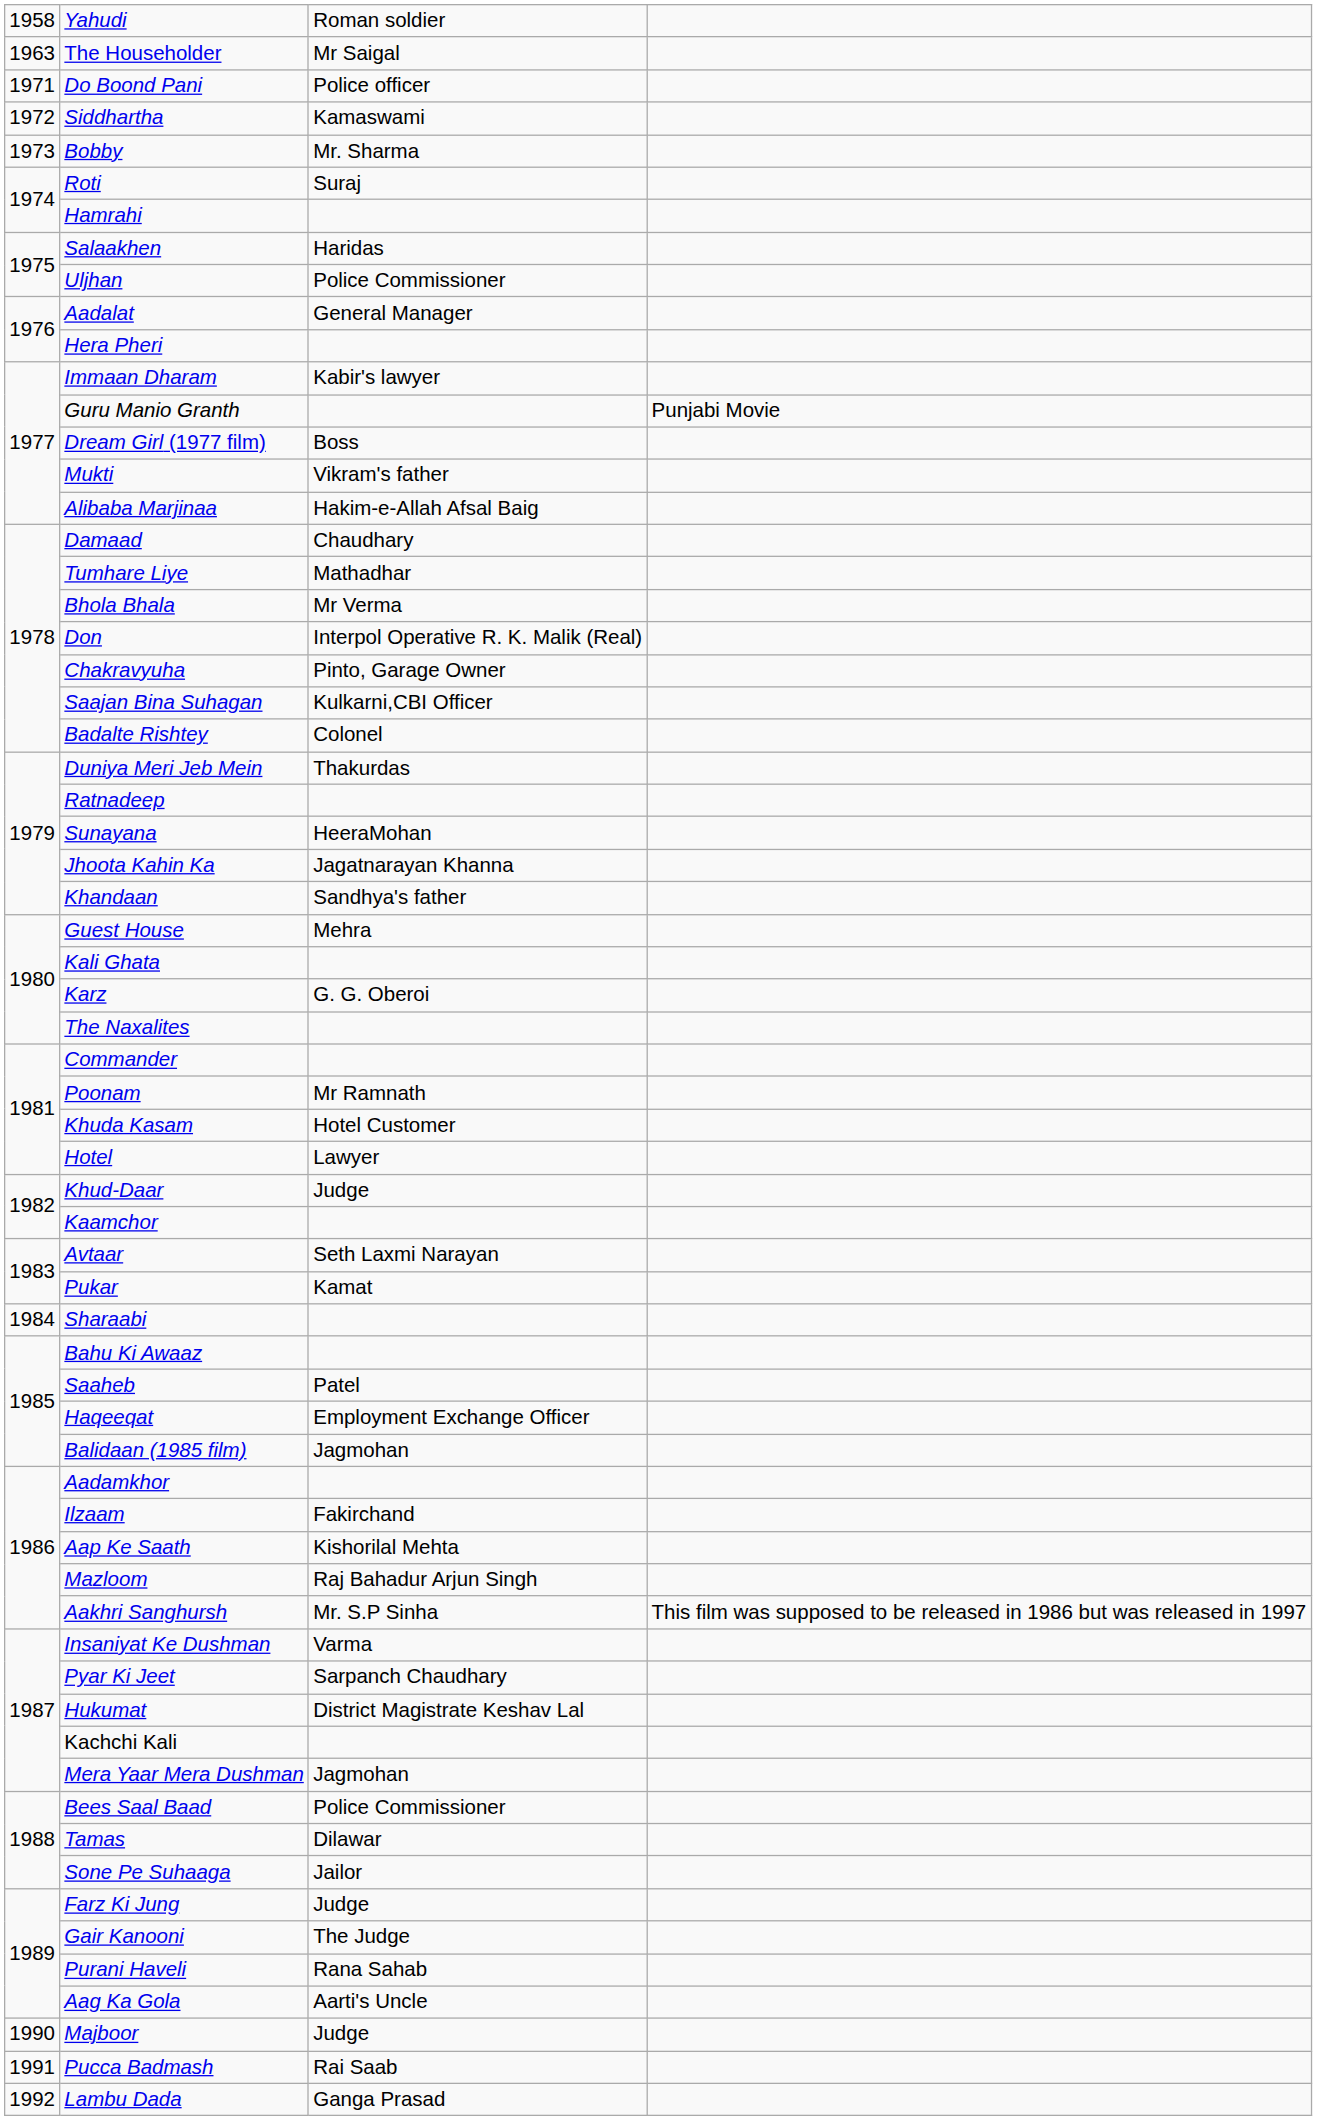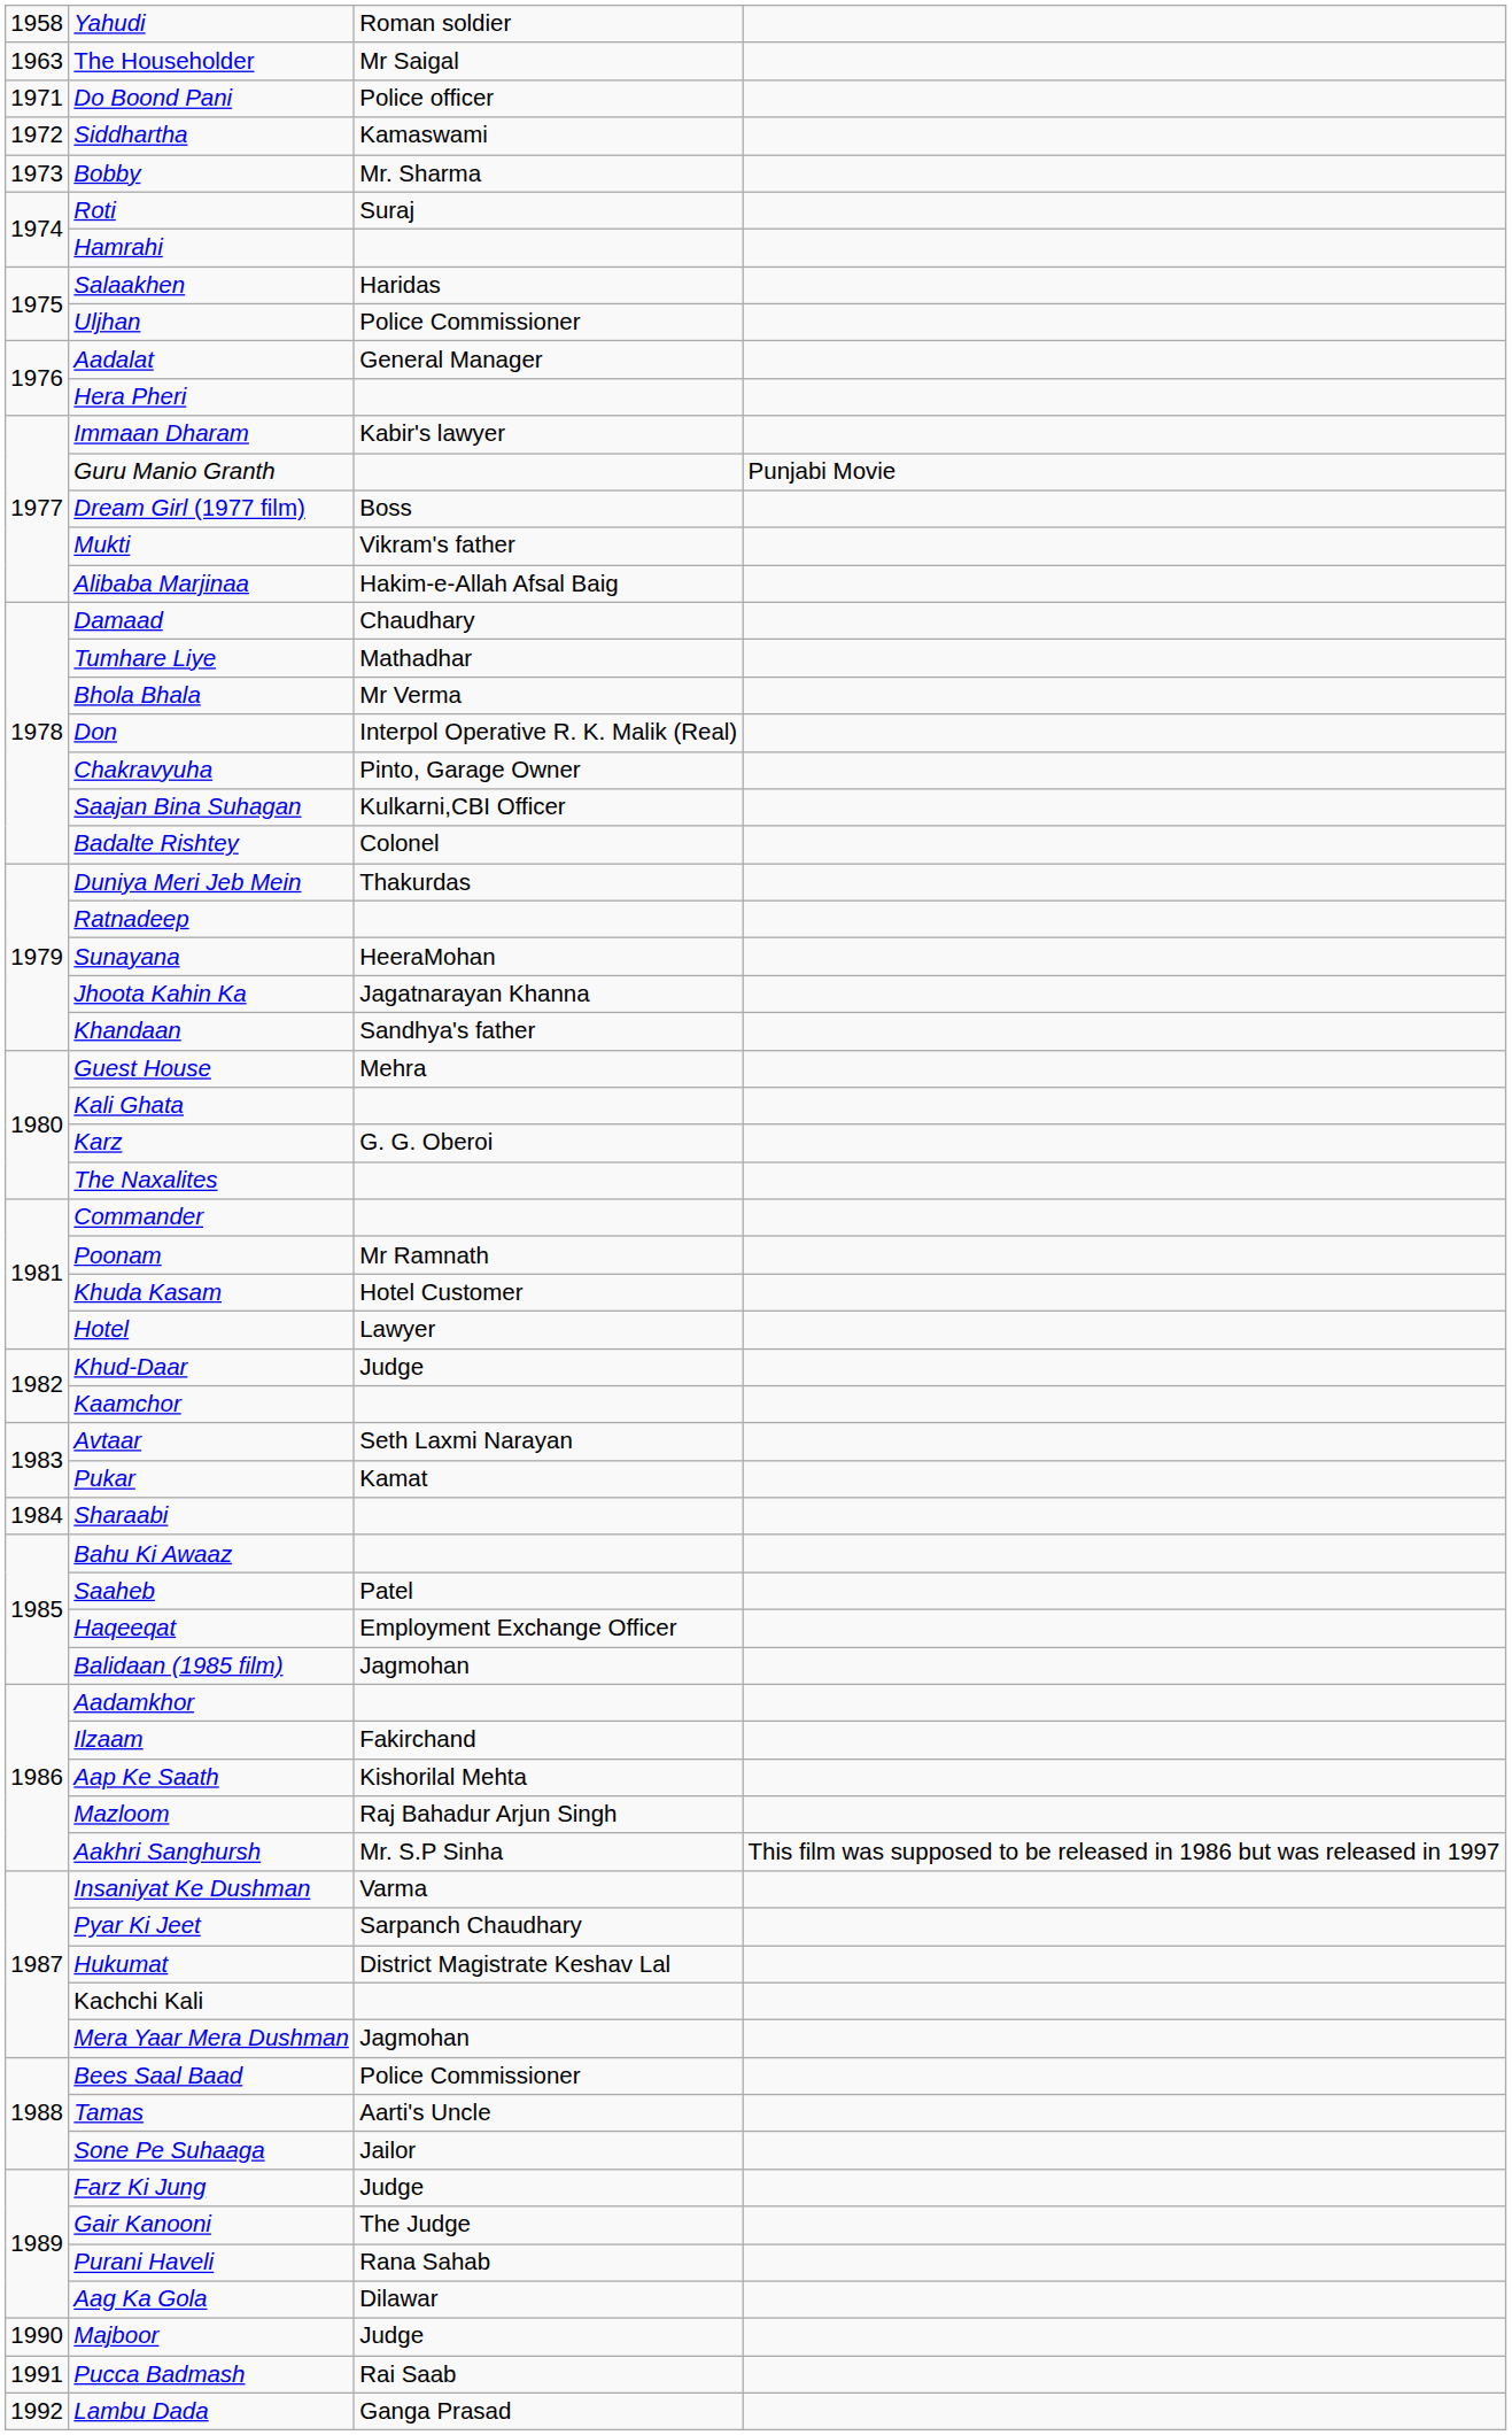Tamas | column 3: Dilawar -> Aarti's Uncle
Aag Ka Gola | column 3: Aarti's Uncle -> Dilawar
